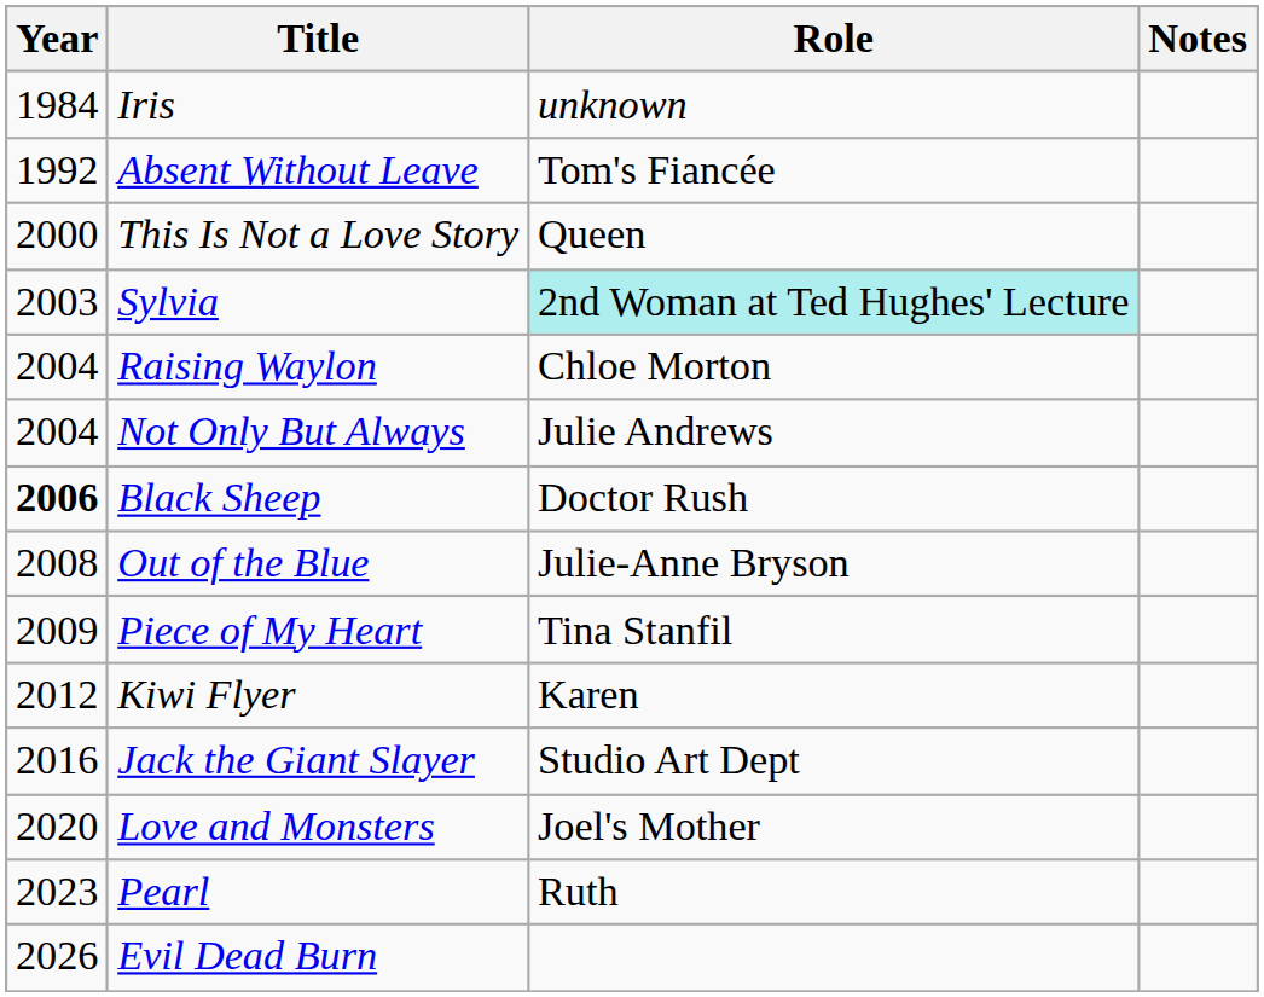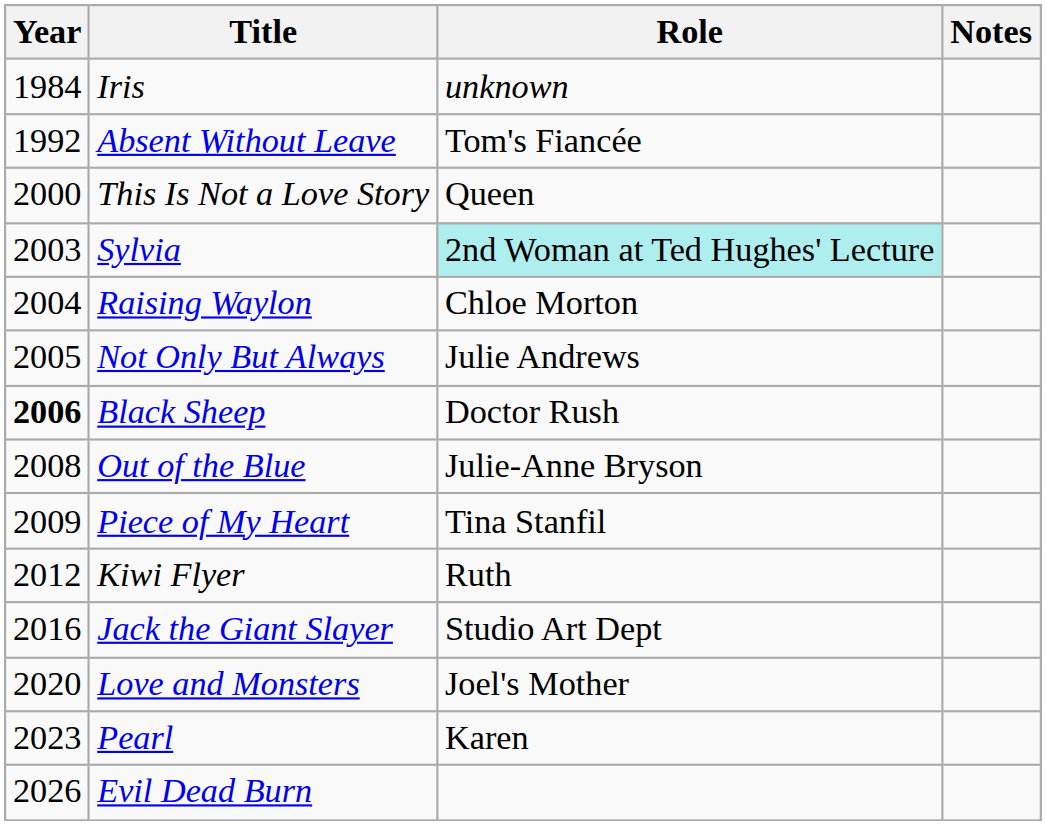Not Only But Always | Year: 2004 -> 2005
Kiwi Flyer | Role: Karen -> Ruth
Pearl | Role: Ruth -> Karen
